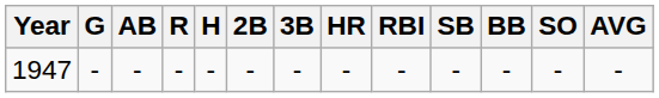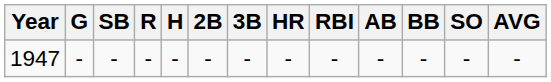columns swapped: AB <-> SB
